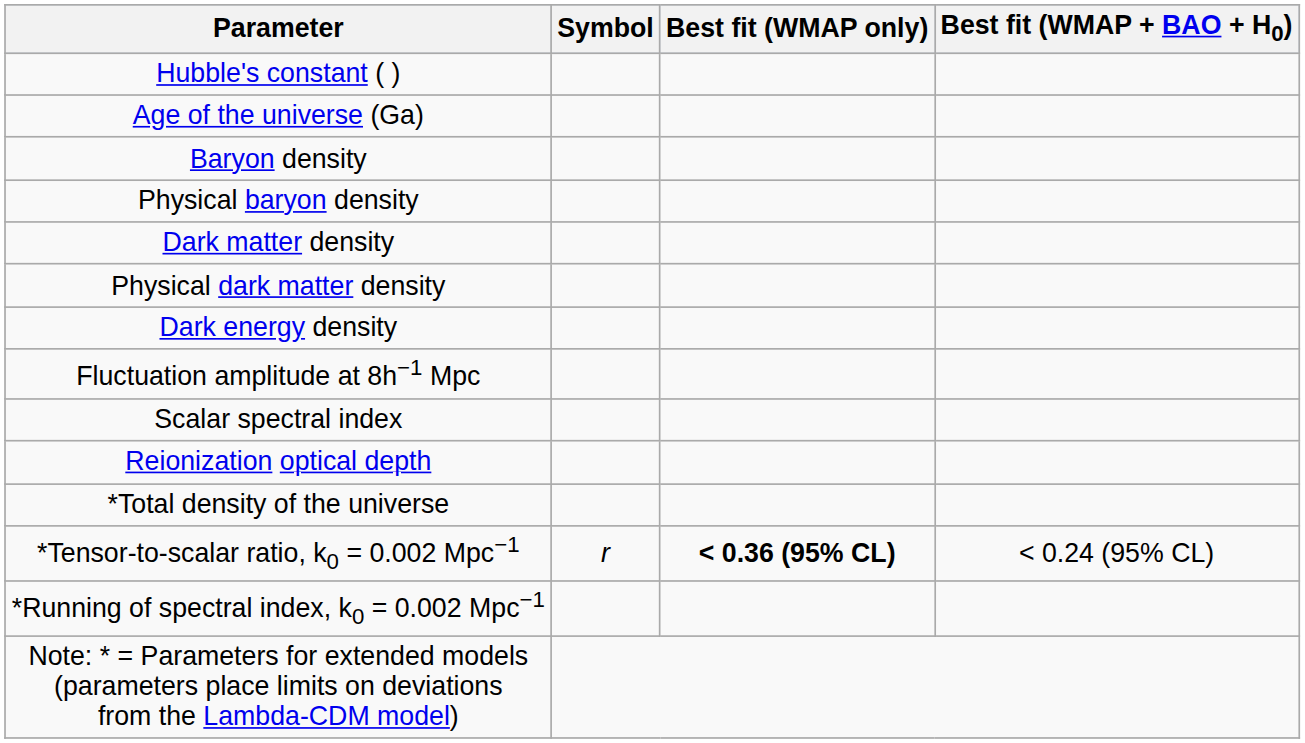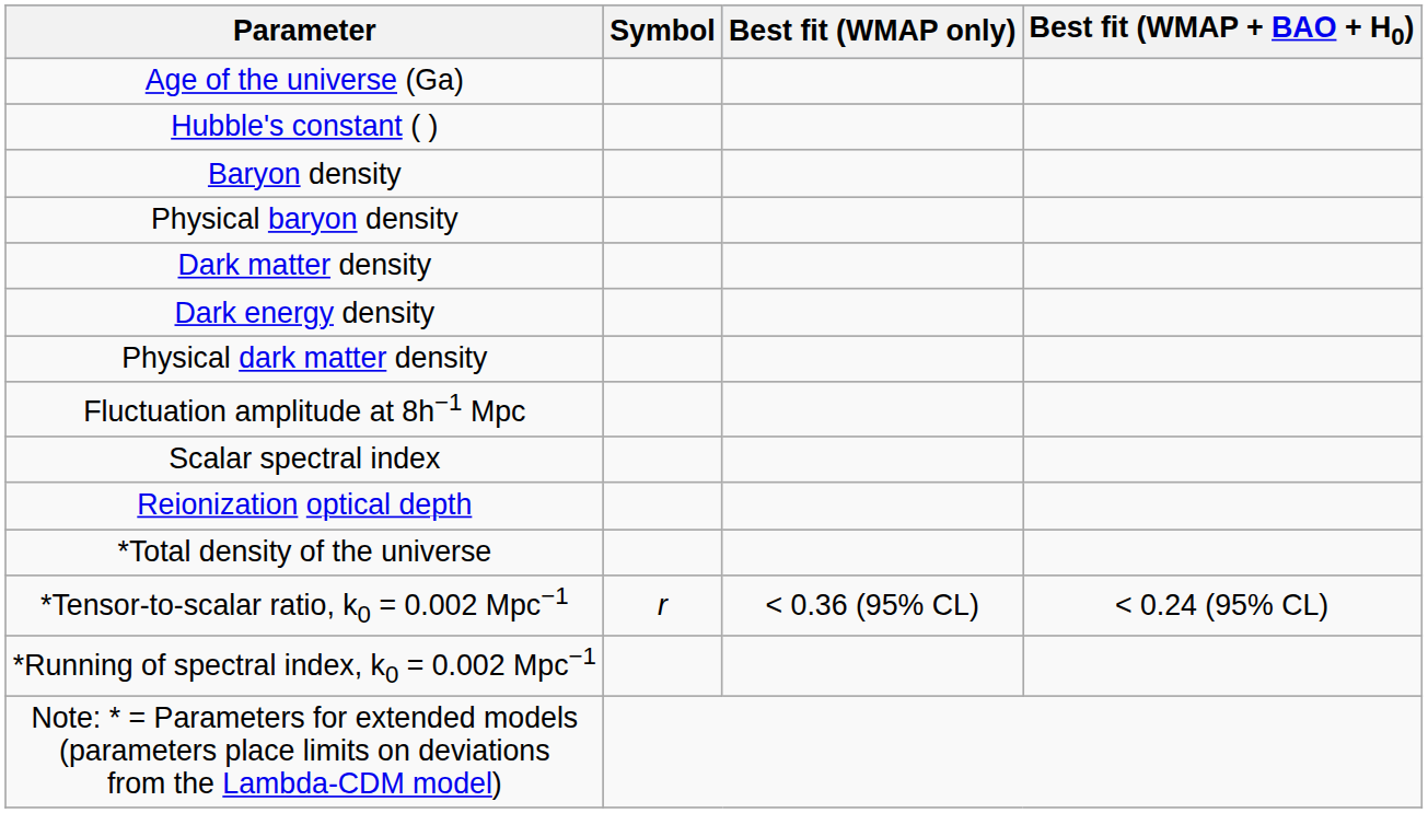rows swapped: Age of the universe (Ga) <-> Hubble's constant ( )
rows swapped: Physical dark matter density <-> Dark energy density
*Tensor-to-scalar ratio, k0 = 0.002 Mpc−1 | Best fit (WMAP only): bold -> normal
